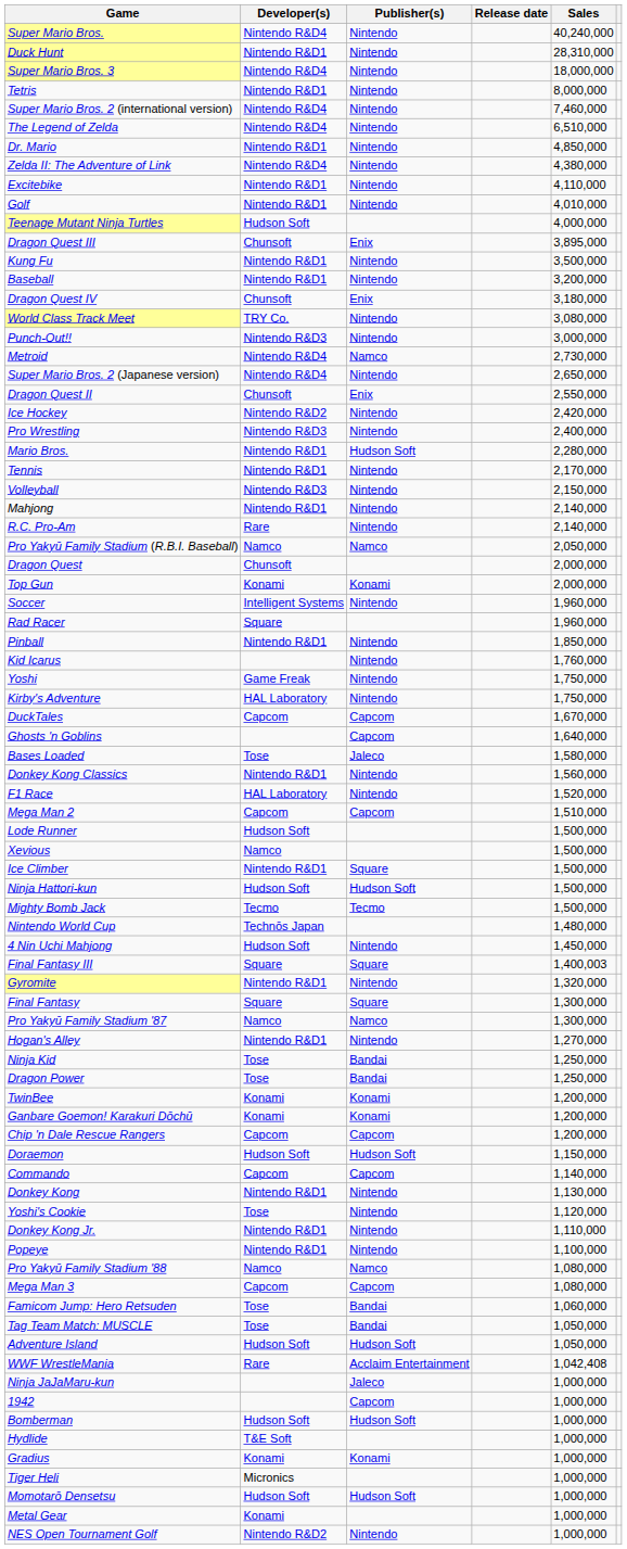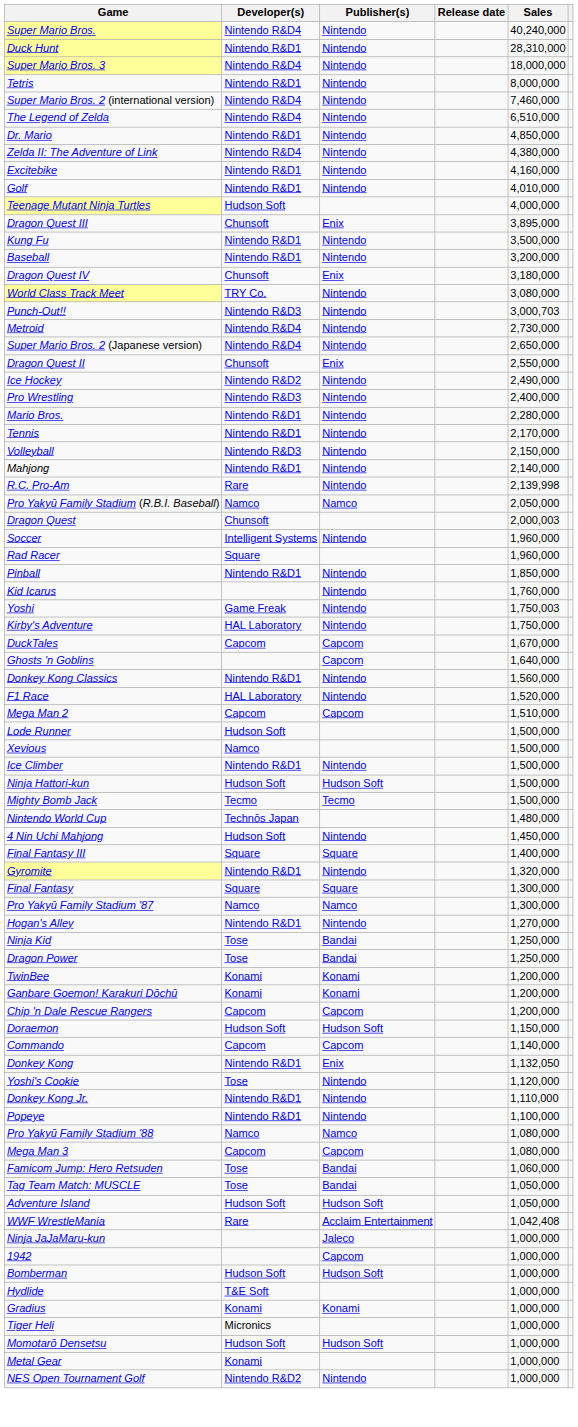Excitebike | Sales: 4,110,000 -> 4,160,000
Punch-Out!! | Sales: 3,000,000 -> 3,000,703
Metroid | Publisher(s): Namco -> Nintendo
Ice Hockey | Sales: 2,420,000 -> 2,490,000
Mario Bros. | Publisher(s): Hudson Soft -> Nintendo
R.C. Pro-Am | Sales: 2,140,000 -> 2,139,998
Dragon Quest | Sales: 2,000,000 -> 2,000,003
- row: Top Gun | Konami | Konami | 2,000,000
Yoshi | Sales: 1,750,000 -> 1,750,003
- row: Bases Loaded | Tose | Jaleco | 1,580,000
Ice Climber | Publisher(s): Square -> Nintendo
Final Fantasy III | Sales: 1,400,003 -> 1,400,000
Donkey Kong | Publisher(s): Nintendo -> Enix
Donkey Kong | Sales: 1,130,000 -> 1,132,050
